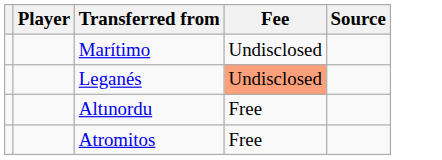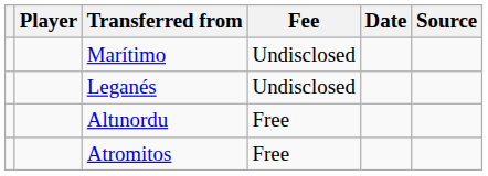+ column: Date
Leganés | Fee: lightsalmon background -> no background
